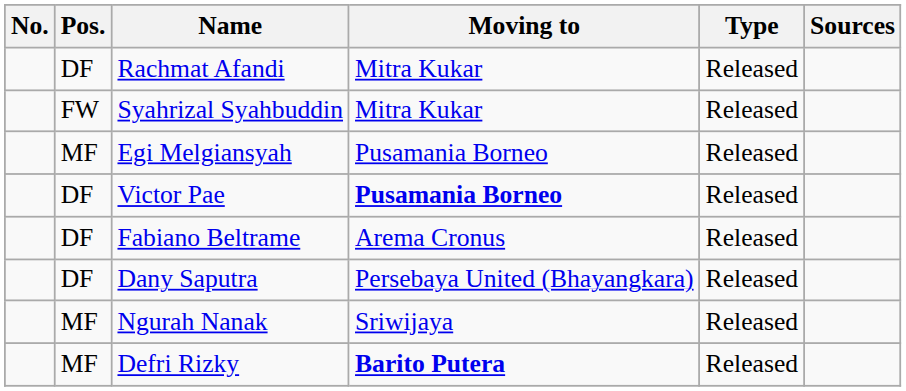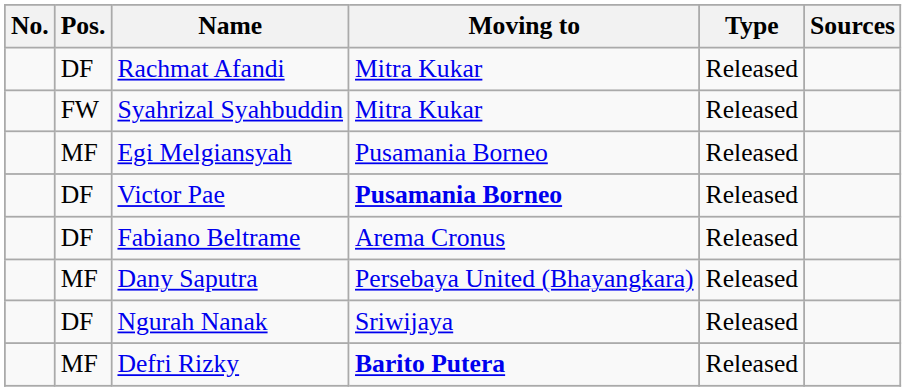Dany Saputra | Pos.: DF -> MF
Ngurah Nanak | Pos.: MF -> DF
